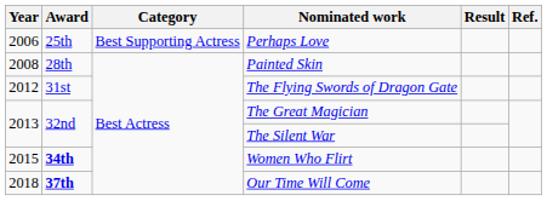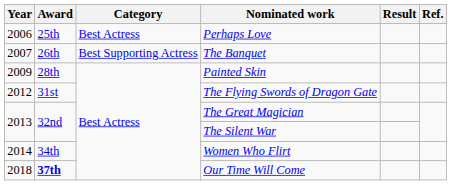Perhaps Love | Category: Best Supporting Actress -> Best Actress
+ row: 2007 | 26th | Best Supporting Actress | The Banquet
Painted Skin | Year: 2008 -> 2009
Women Who Flirt | Year: 2015 -> 2014
Women Who Flirt | Award: bold -> normal
